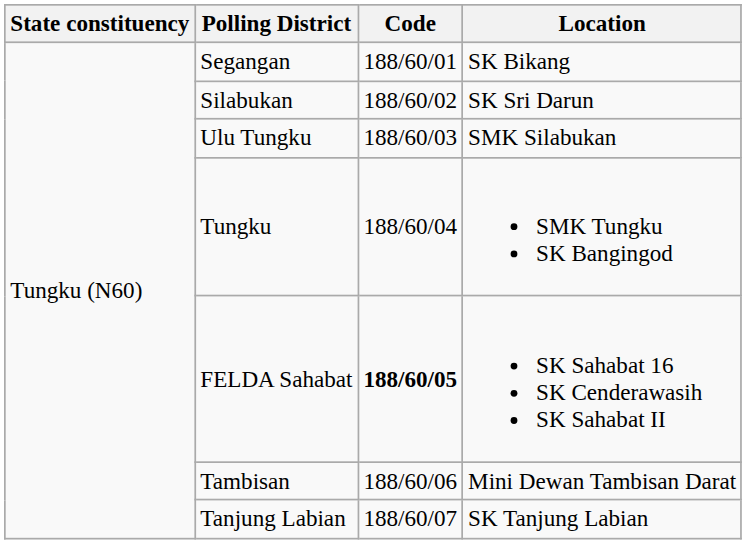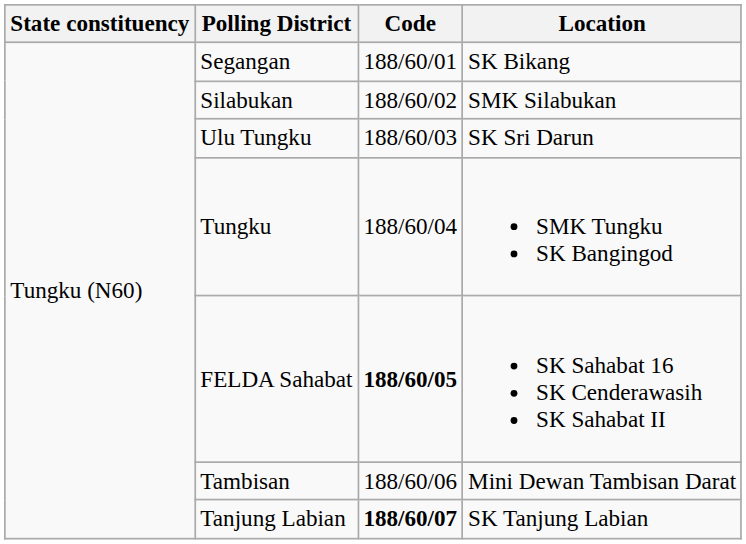Silabukan | Location: SK Sri Darun -> SMK Silabukan
Ulu Tungku | Location: SMK Silabukan -> SK Sri Darun
Tanjung Labian | Code: normal -> bold
